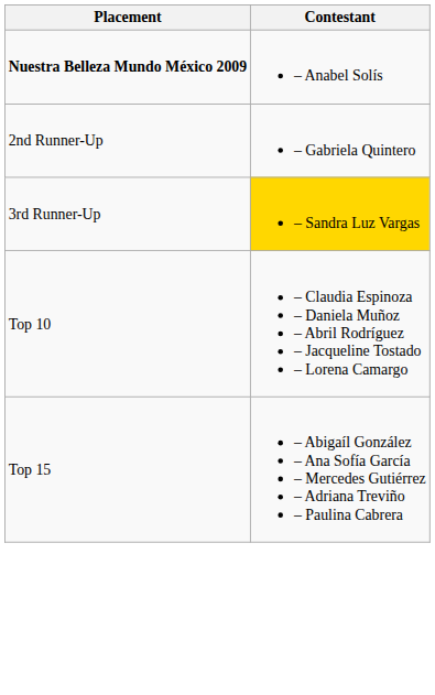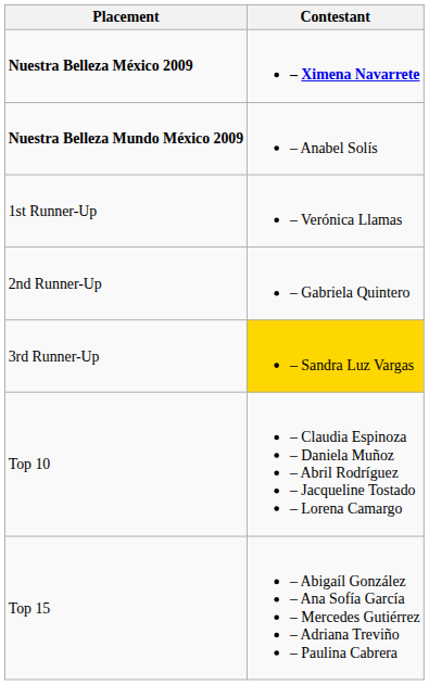+ row: Nuestra Belleza México 2009 | – Ximena Navarrete
+ row: 1st Runner-Up | – Verónica Llamas
